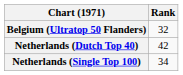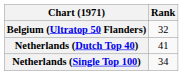Netherlands (Dutch Top 40) | Rank: 42 -> 41
